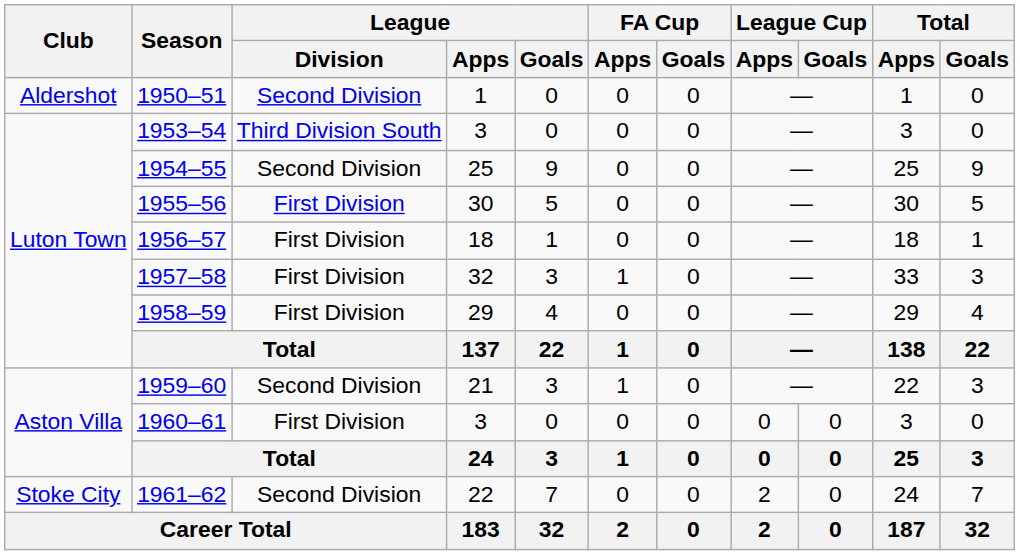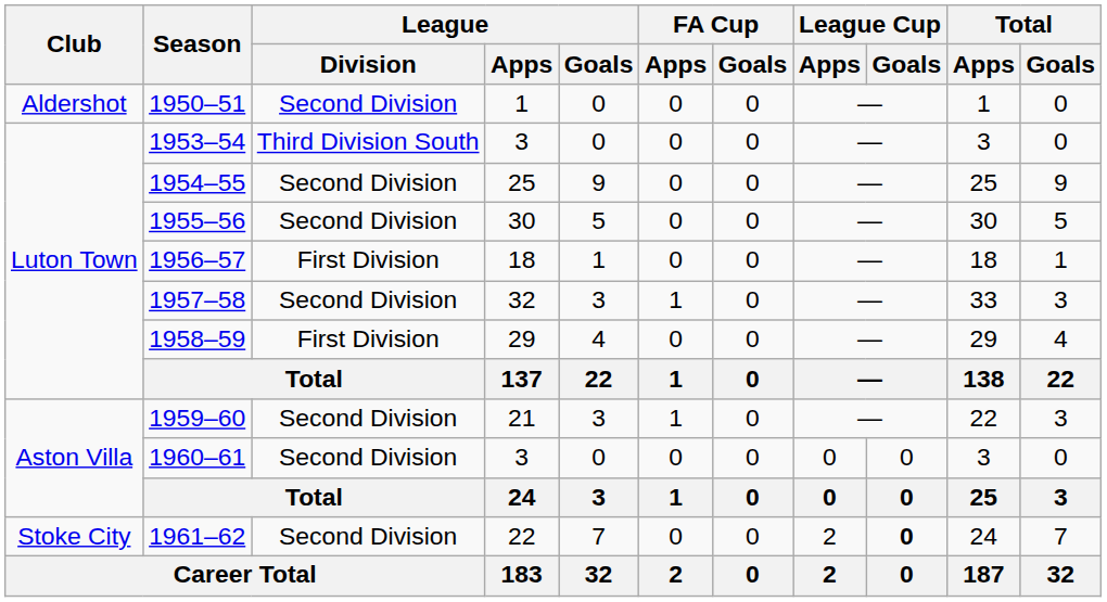1955–56 | League / Division: First Division -> Second Division
1957–58 | League / Division: First Division -> Second Division
1960–61 | League / Division: First Division -> Second Division
1961–62 | League Cup / Goals: normal -> bold
